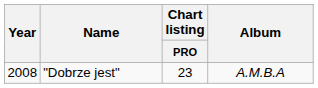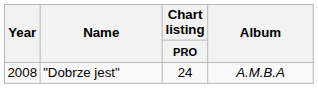"Dobrze jest" | Chart listing / PRO: 23 -> 24
